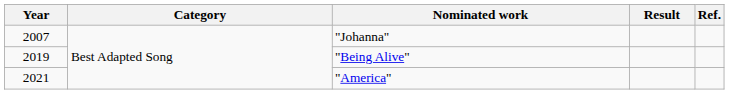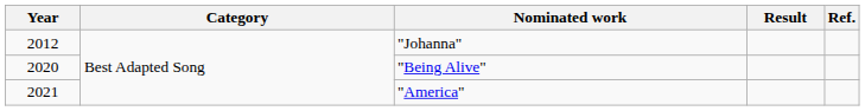"Johanna" | Year: 2007 -> 2012
"Being Alive" | Year: 2019 -> 2020
